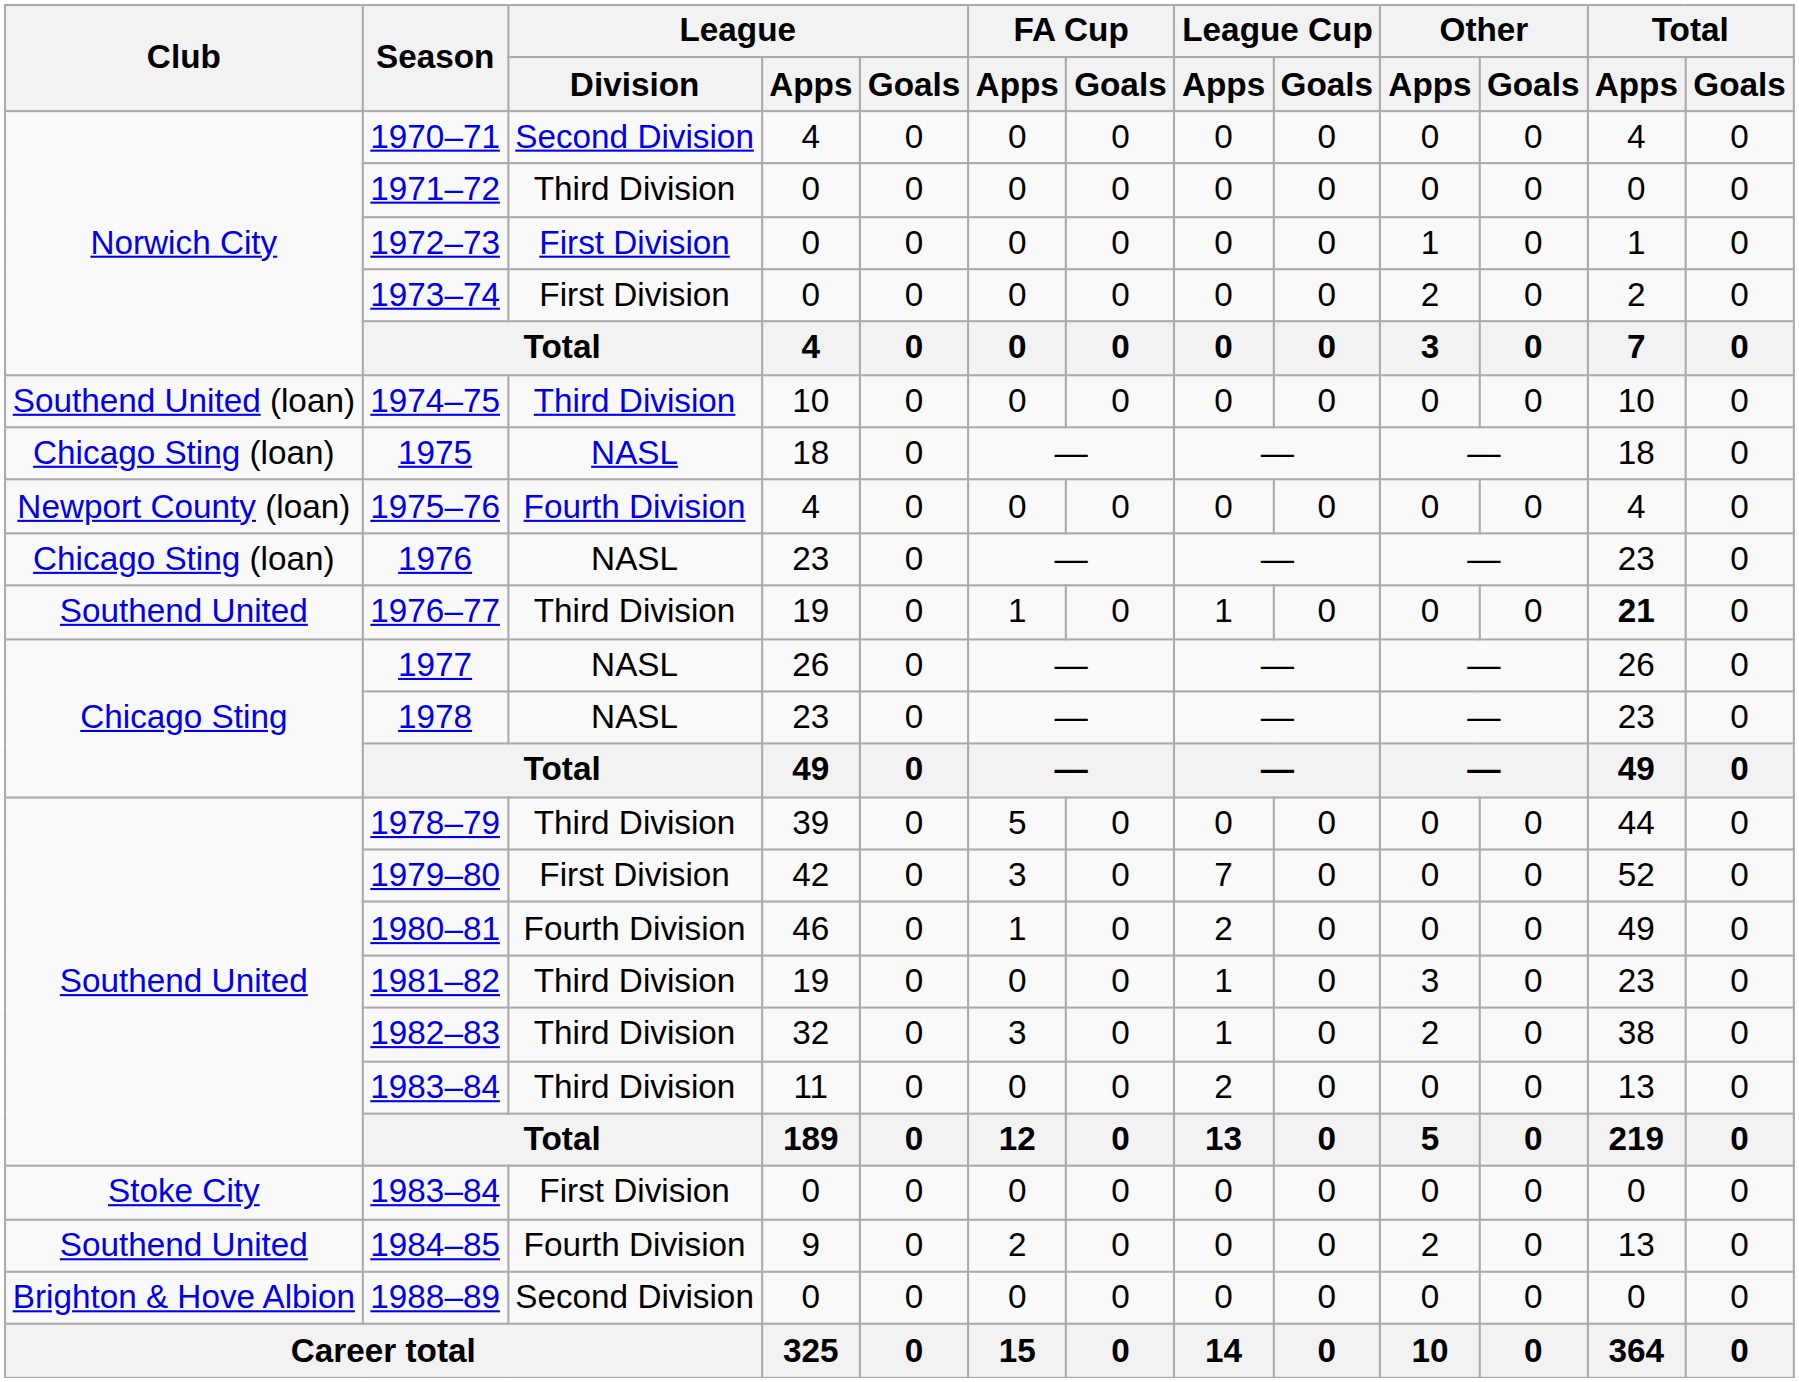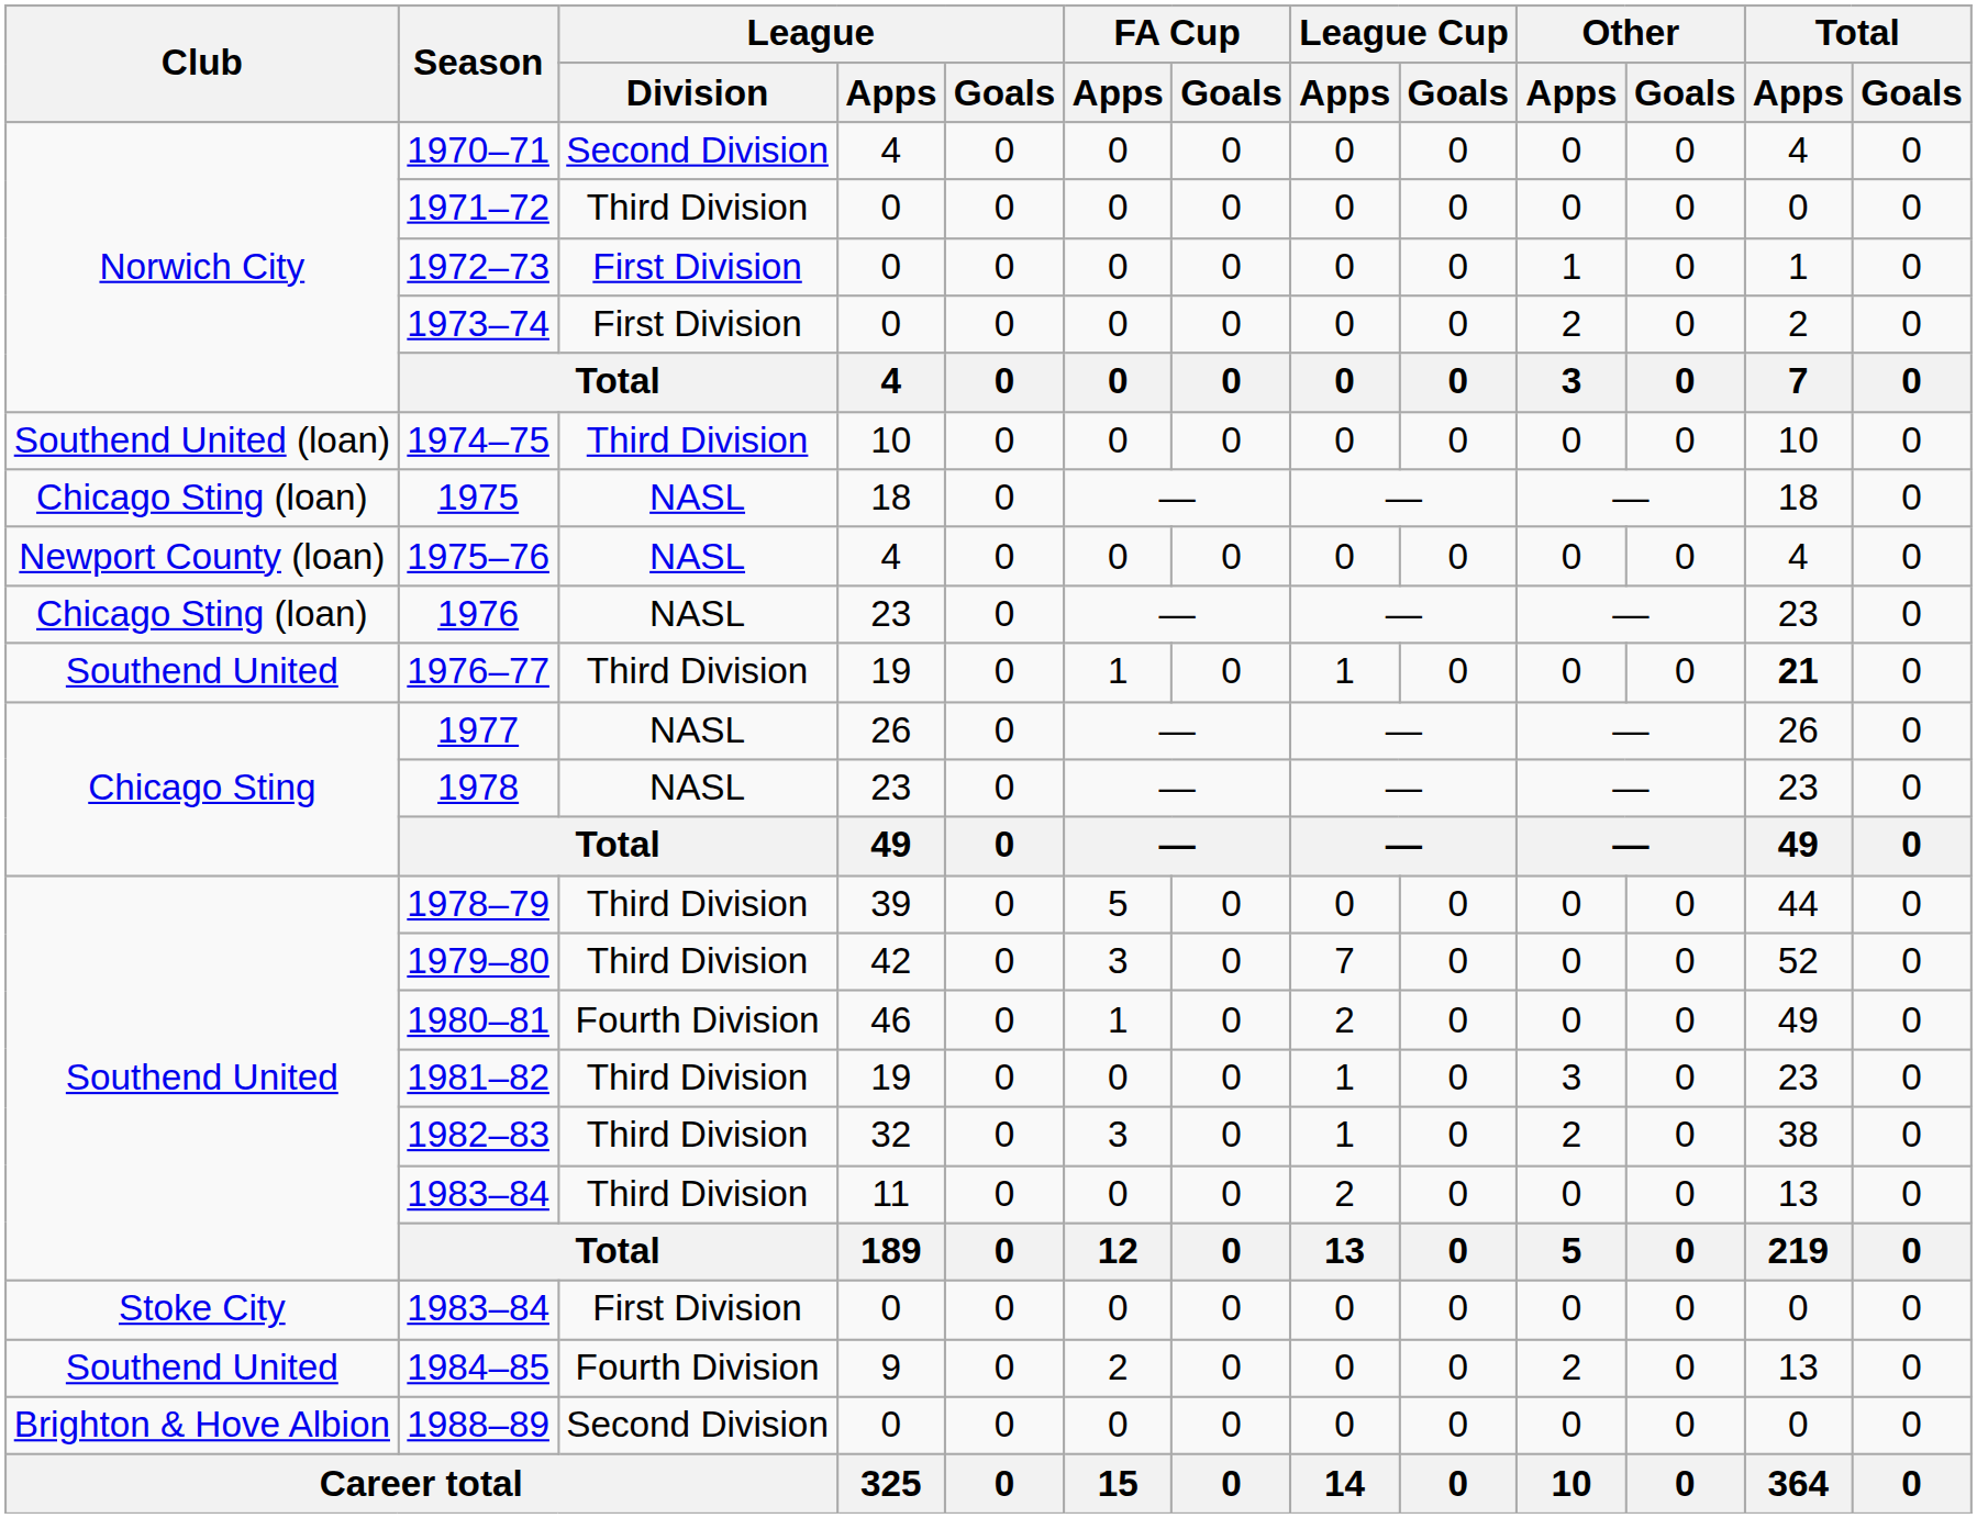1975–76 | League / Division: Fourth Division -> NASL
1979–80 | League / Division: First Division -> Third Division
